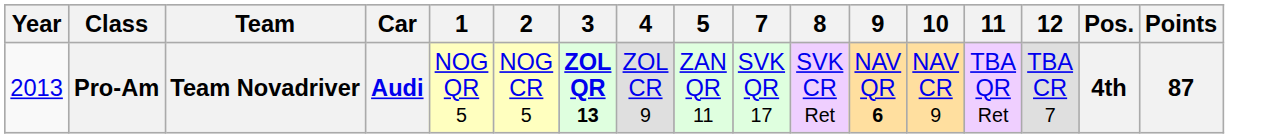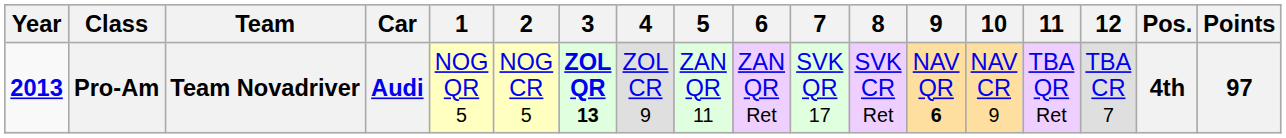+ column: 6 | ZAN QR Ret
Pro-Am | Year: normal -> bold
Pro-Am | Points: 87 -> 97
